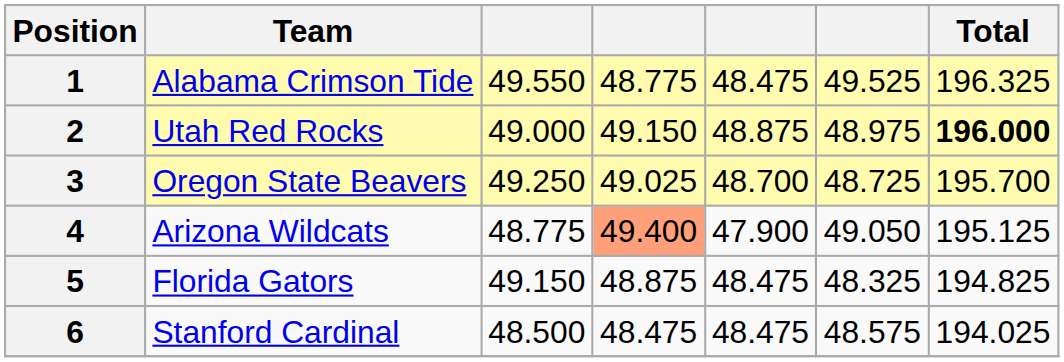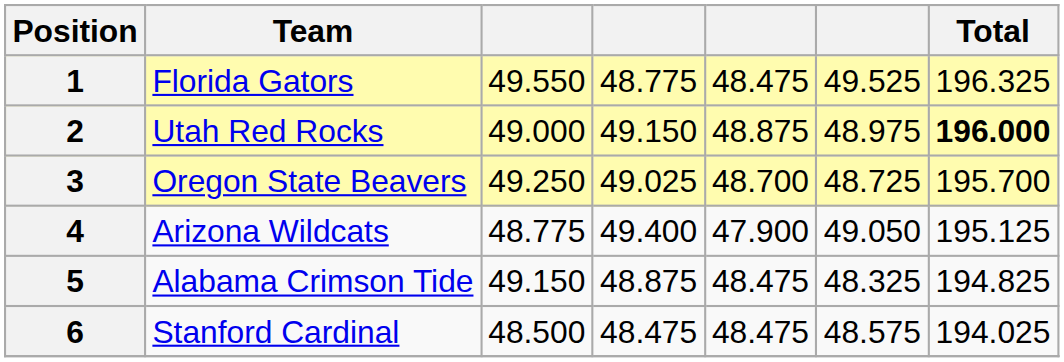1 | Team: Alabama Crimson Tide -> Florida Gators
4 | column 4: lightsalmon background -> no background
5 | Team: Florida Gators -> Alabama Crimson Tide
